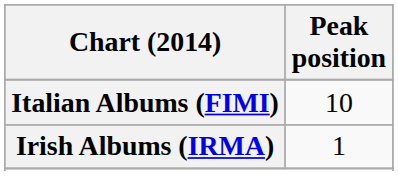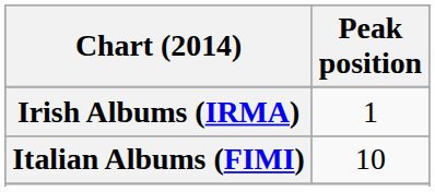rows swapped: Irish Albums (IRMA) <-> Italian Albums (FIMI)
